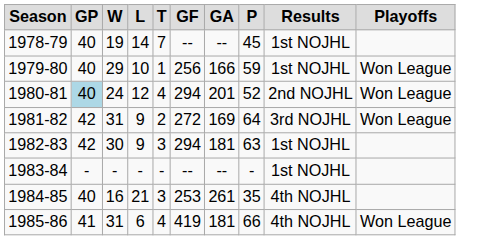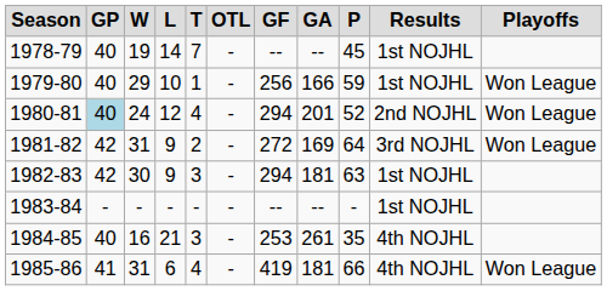+ column: OTL | - | - | - | - | - | - | - | -
